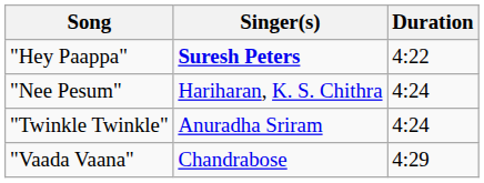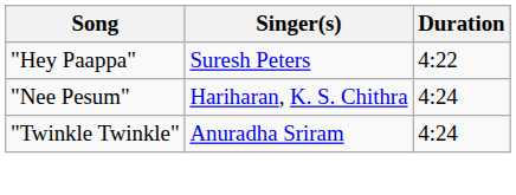"Hey Paappa" | Singer(s): bold -> normal
- row: "Vaada Vaana" | Chandrabose | 4:29
